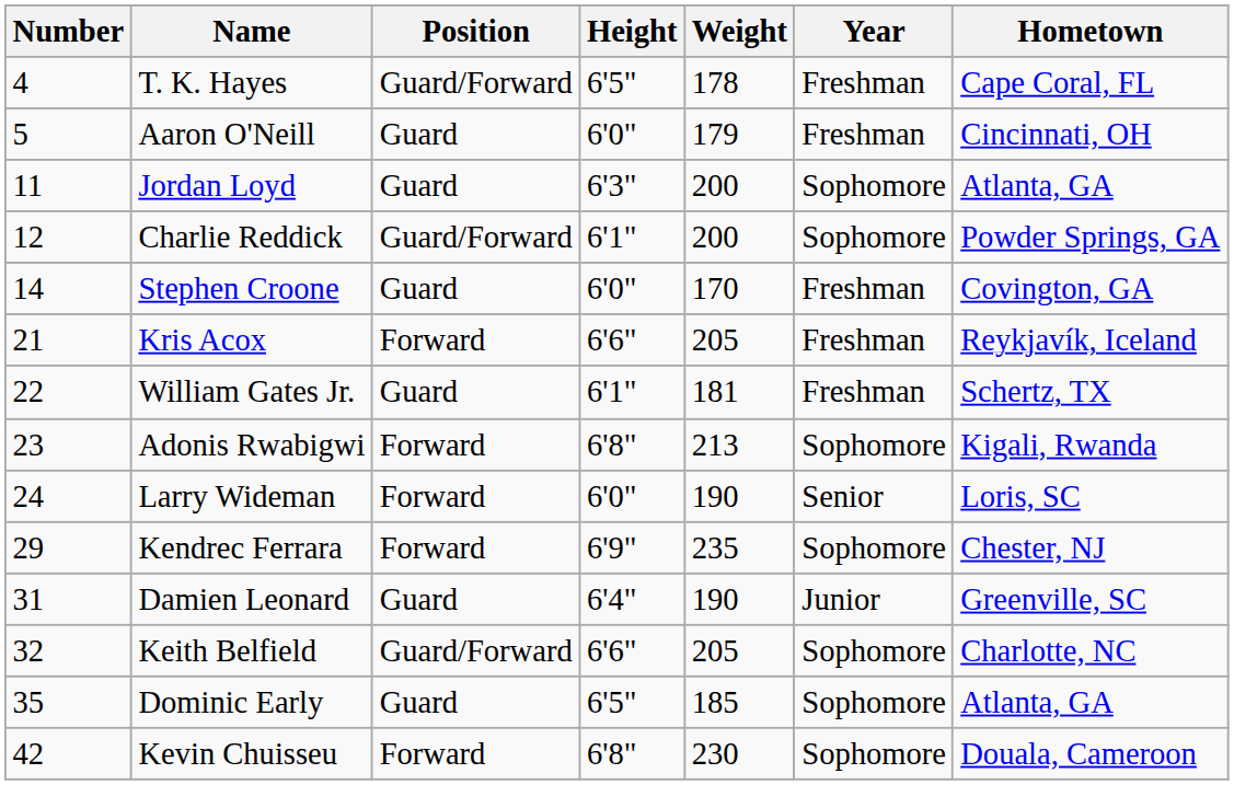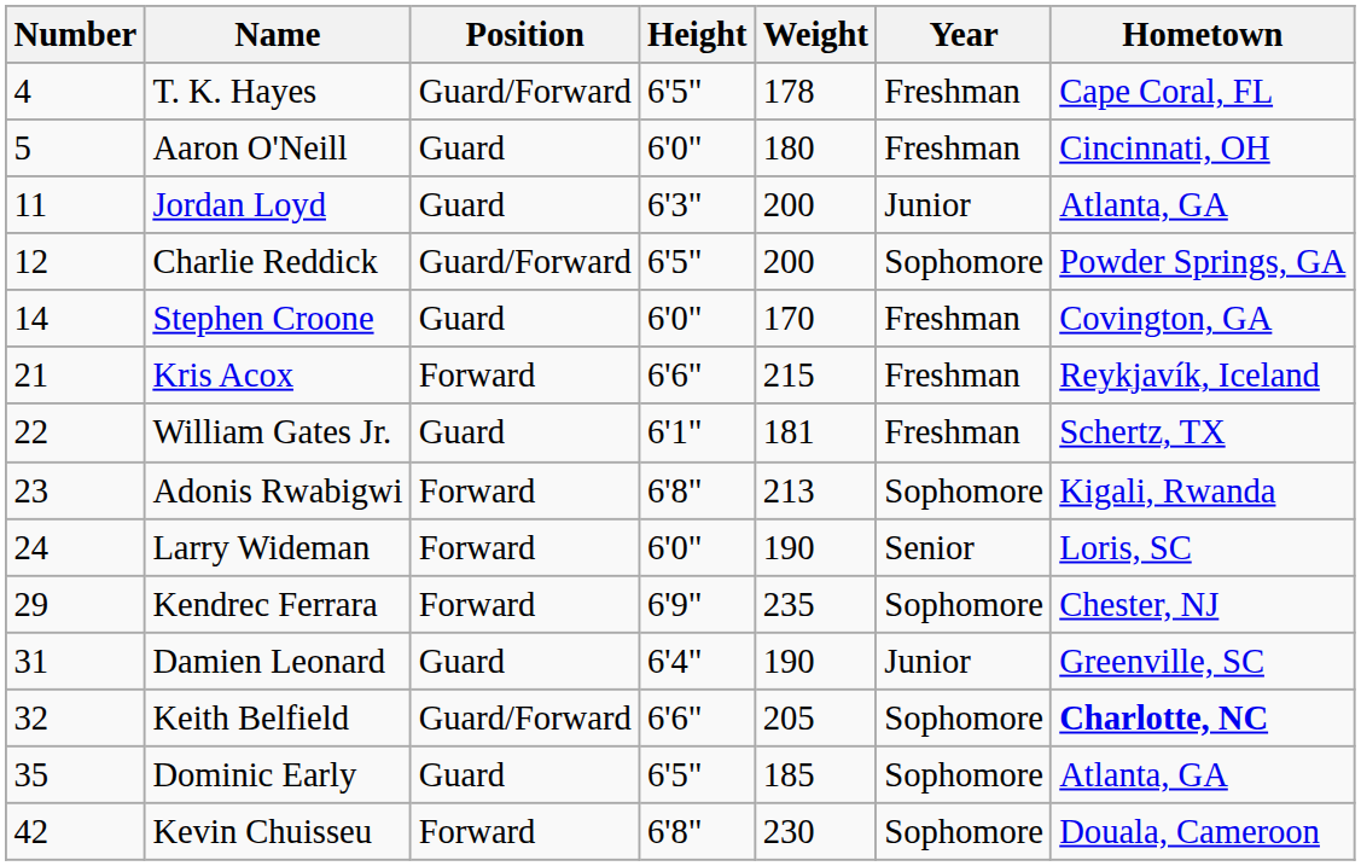Aaron O'Neill | Weight: 179 -> 180
Jordan Loyd | Year: Sophomore -> Junior
Charlie Reddick | Height: 6'1" -> 6'5"
Kris Acox | Weight: 205 -> 215
Keith Belfield | Hometown: normal -> bold
